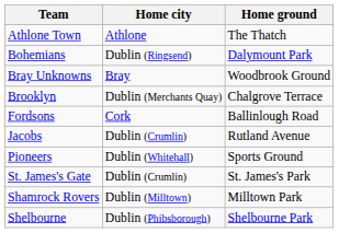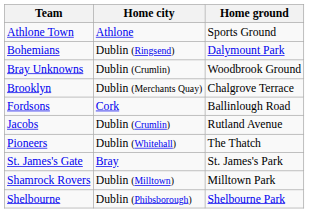Athlone Town | Home ground: The Thatch -> Sports Ground
Bray Unknowns | Home city: Bray -> Dublin (Crumlin)
Pioneers | Home ground: Sports Ground -> The Thatch
St. James's Gate | Home city: Dublin (Crumlin) -> Bray
